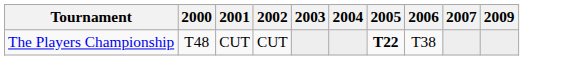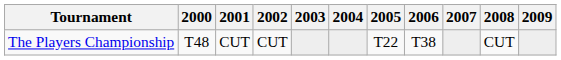+ column: 2008 | CUT
The Players Championship | 2005: bold -> normal
